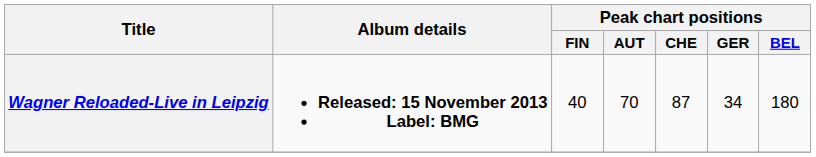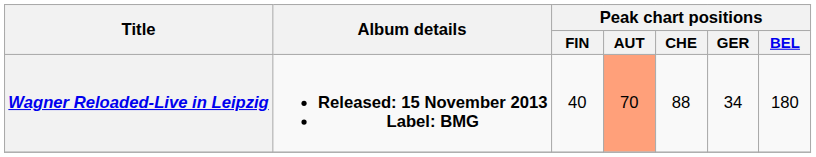Wagner Reloaded-Live in Leipzig | Peak chart positions / AUT: no background -> lightsalmon background
Wagner Reloaded-Live in Leipzig | Peak chart positions / CHE: 87 -> 88
